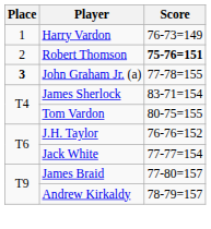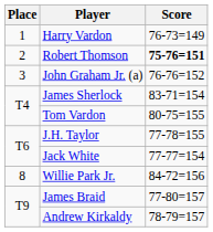John Graham Jr. (a) | Place: bold -> normal
John Graham Jr. (a) | Score: 77-78=155 -> 76-76=152
J.H. Taylor | Score: 76-76=152 -> 77-78=155
+ row: 8 | Willie Park Jr. | 84-72=156
